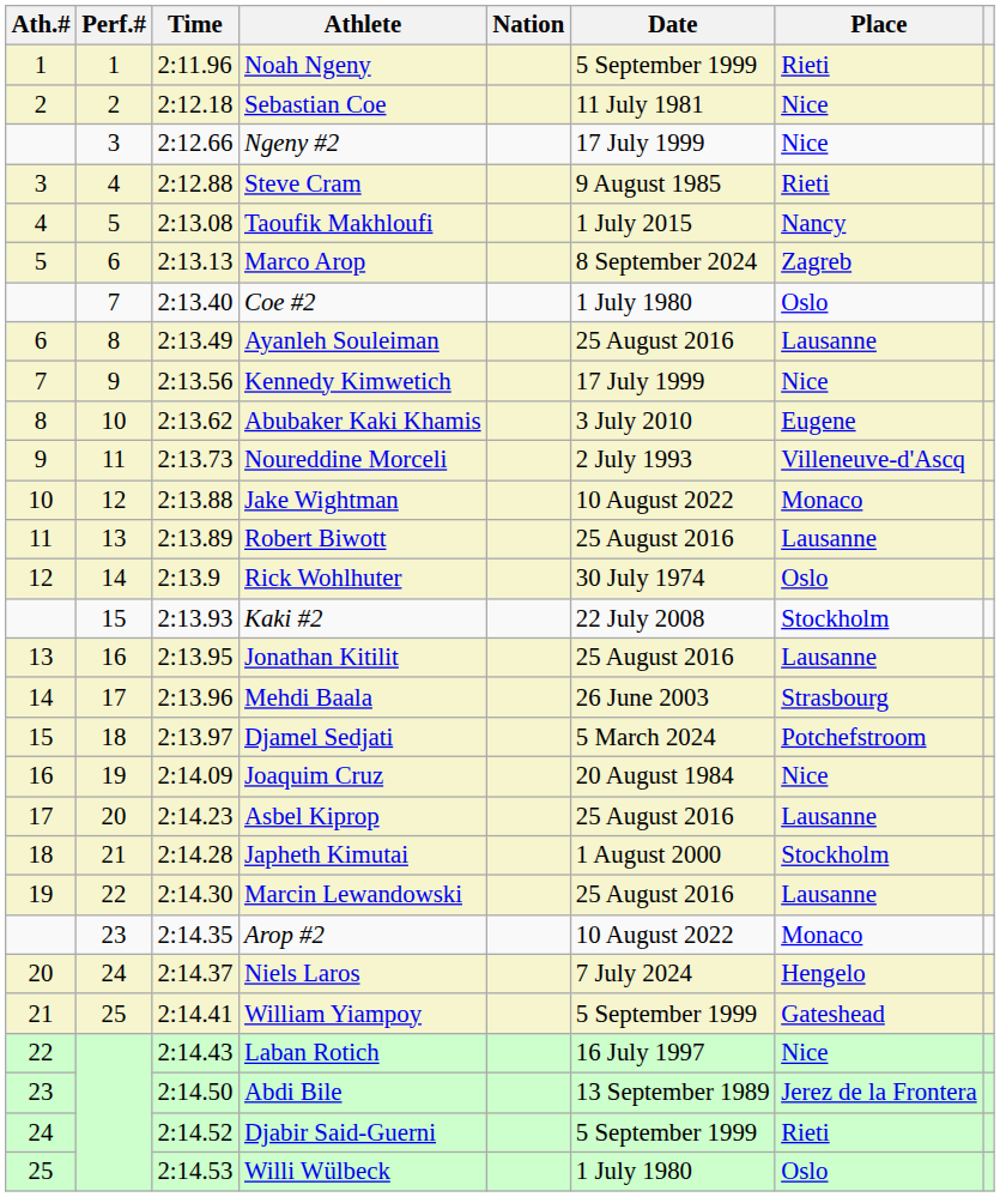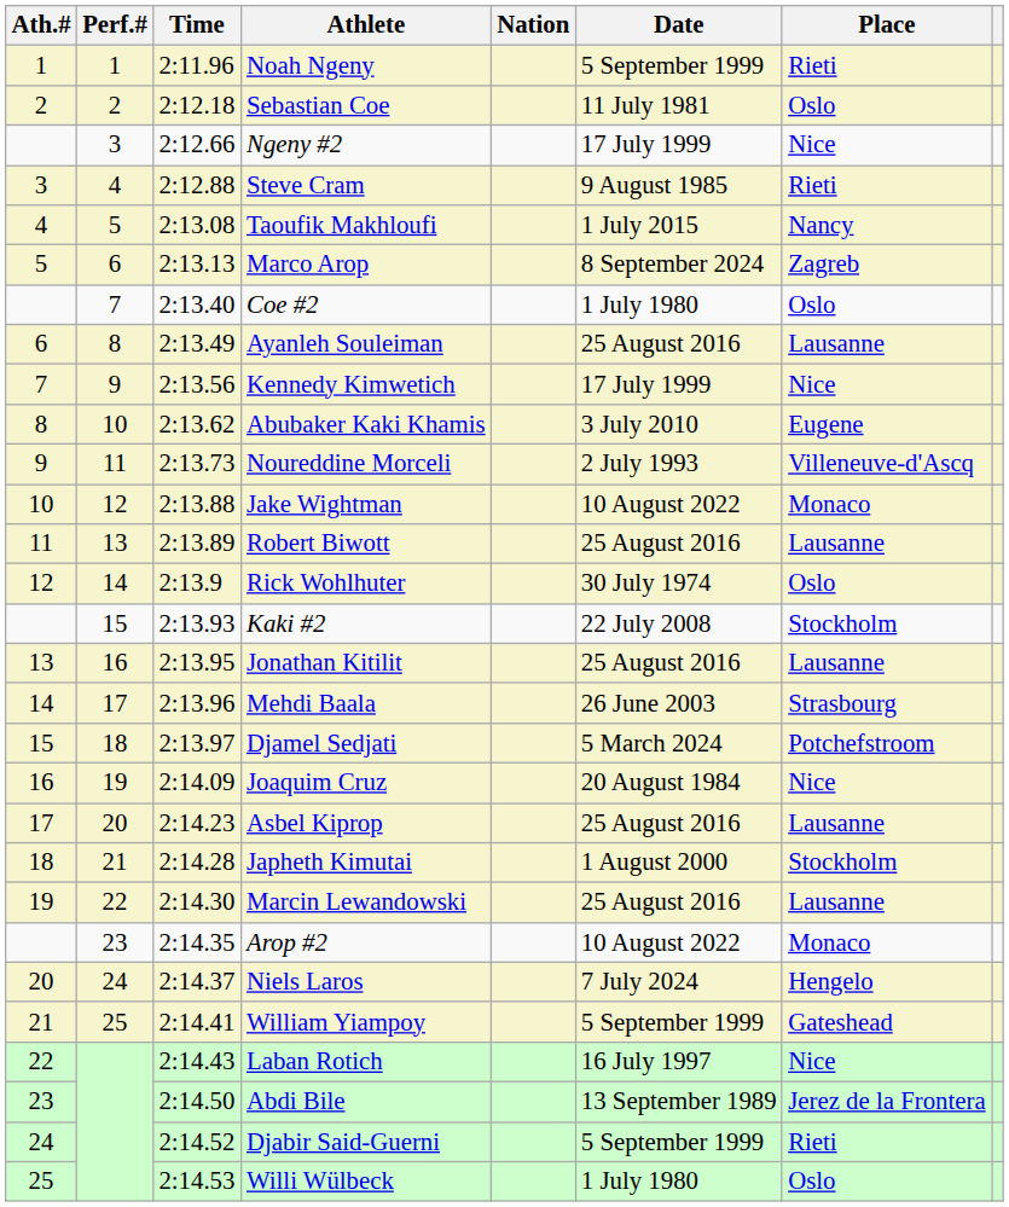Sebastian Coe | Place: Nice -> Oslo
